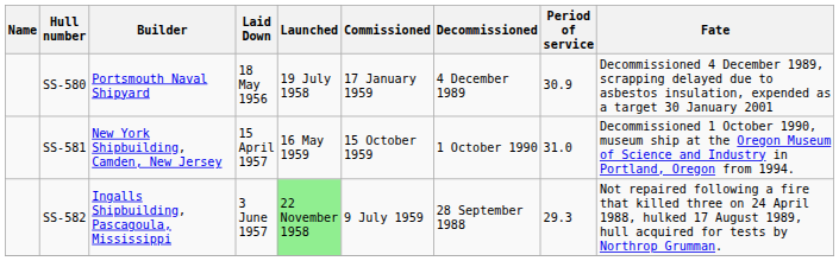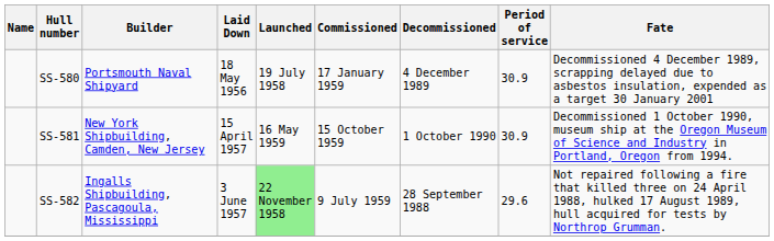SS-581 | Period of service: 31.0 -> 30.9
SS-582 | Period of service: 29.3 -> 29.6
